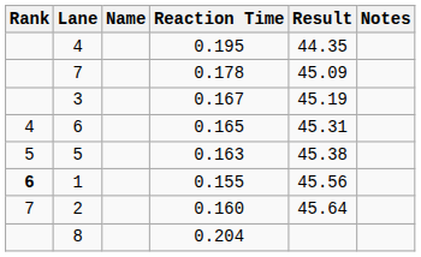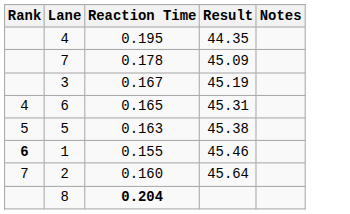- column: Name
1 | Result: 45.56 -> 45.46
8 | Reaction Time: normal -> bold
